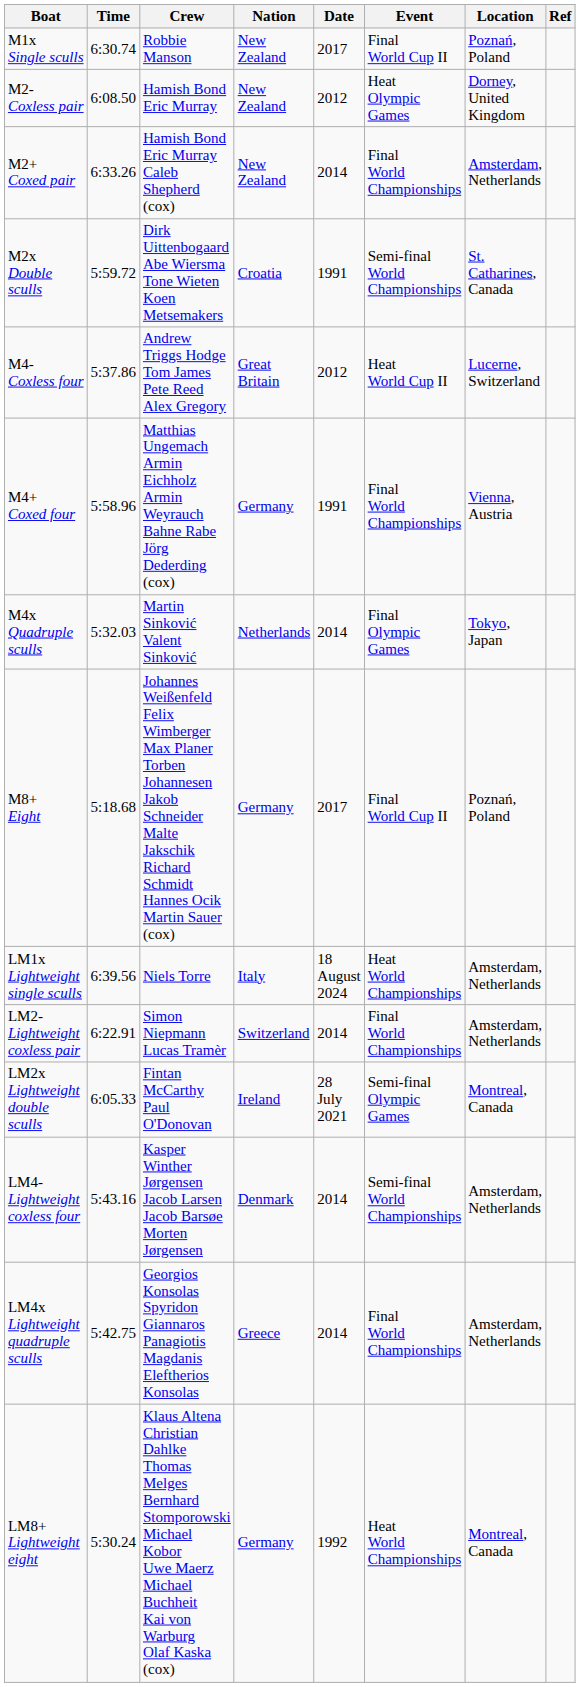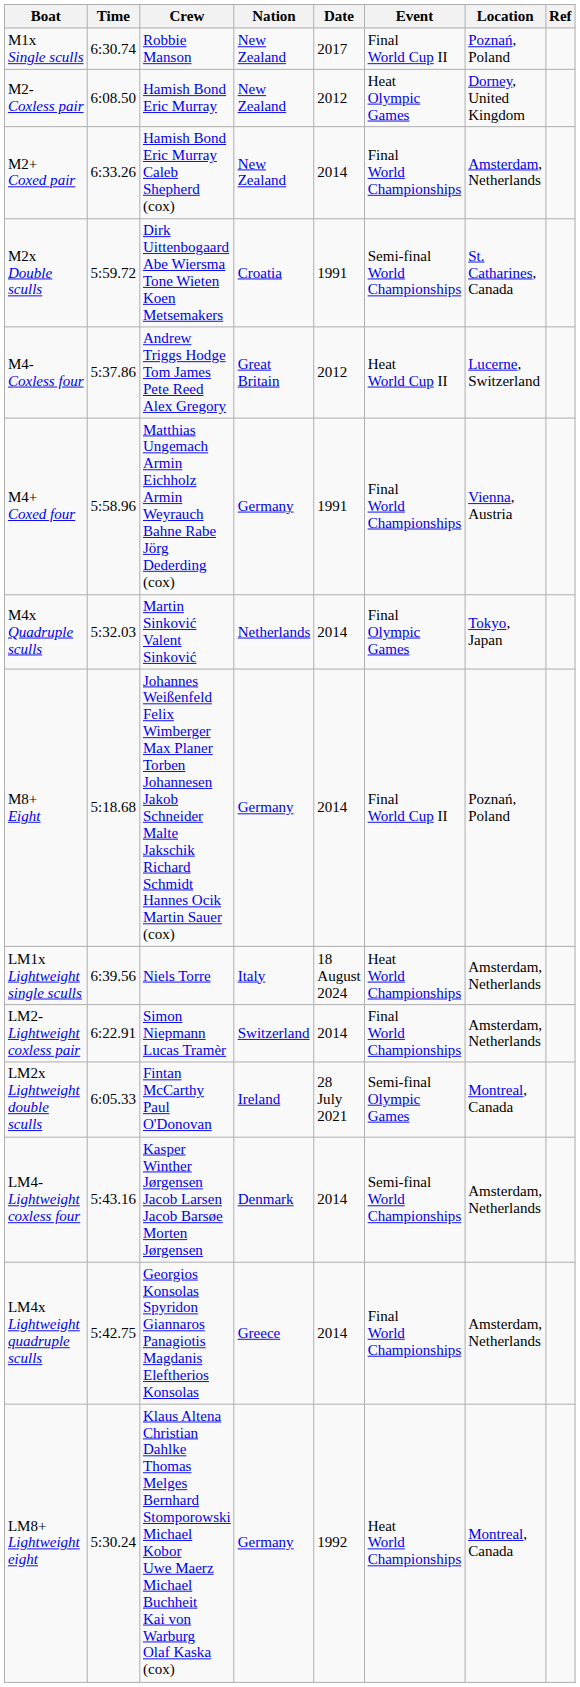M8+ Eight | Date: 2017 -> 2014
